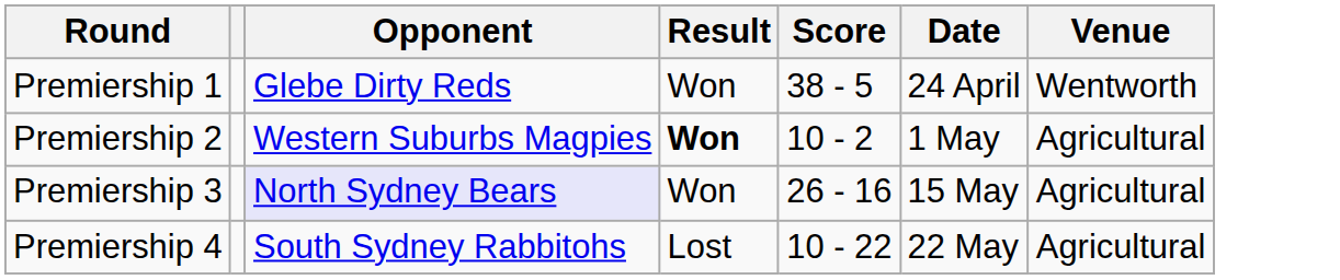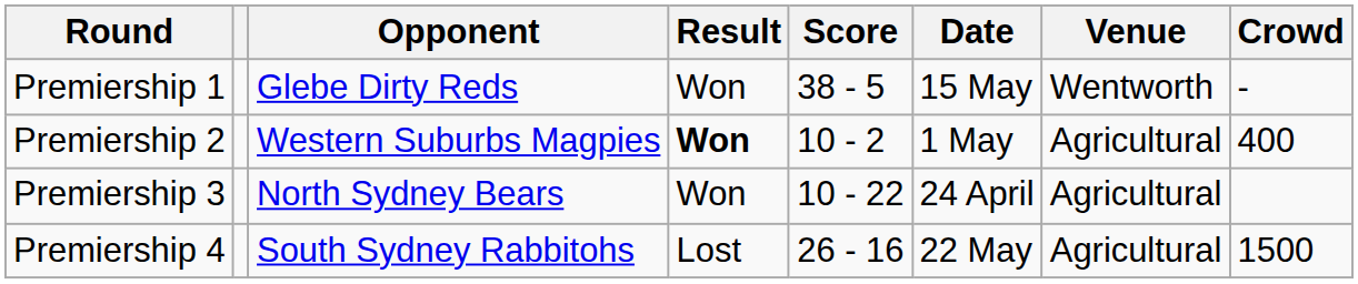+ column: Crowd | - | 400 | 1500
Premiership 1 | Date: 24 April -> 15 May
Premiership 3 | Opponent: lavender background -> no background
Premiership 3 | Score: 26 - 16 -> 10 - 22
Premiership 3 | Date: 15 May -> 24 April
Premiership 4 | Score: 10 - 22 -> 26 - 16
